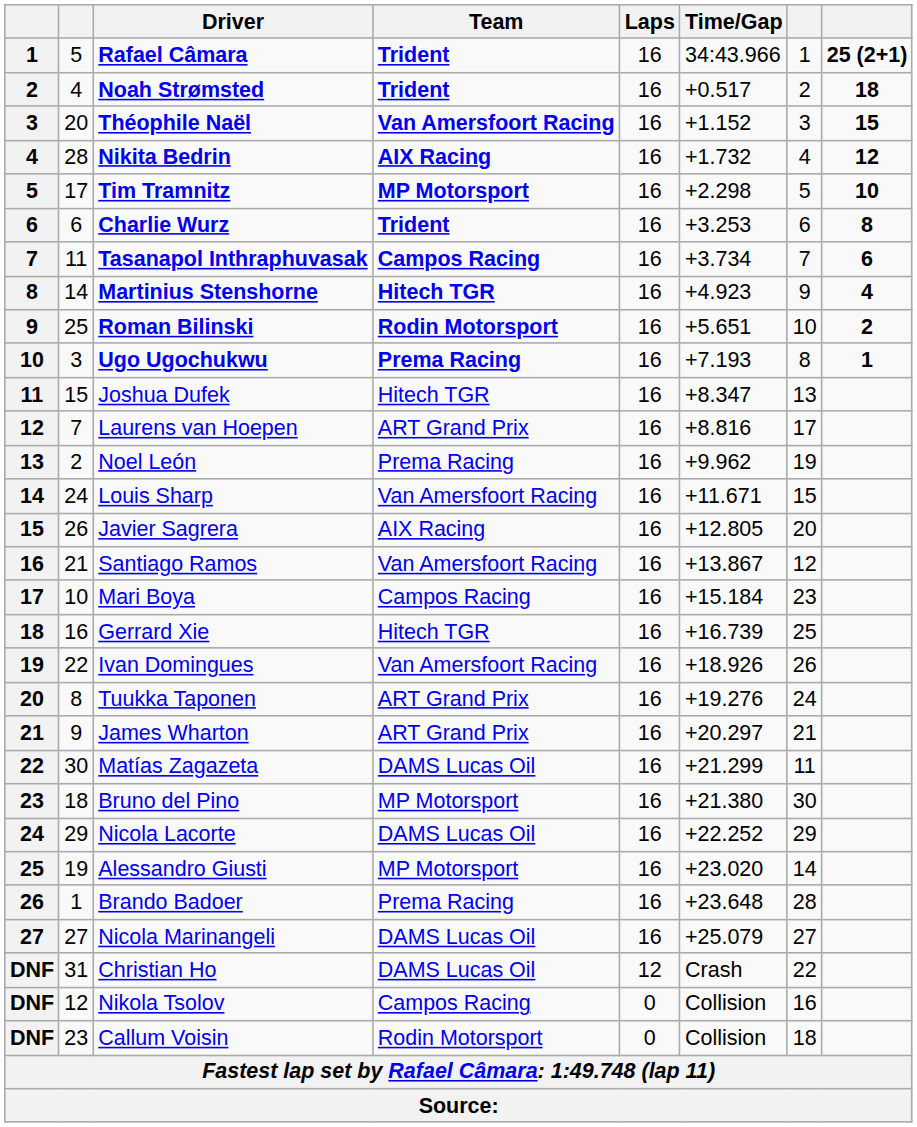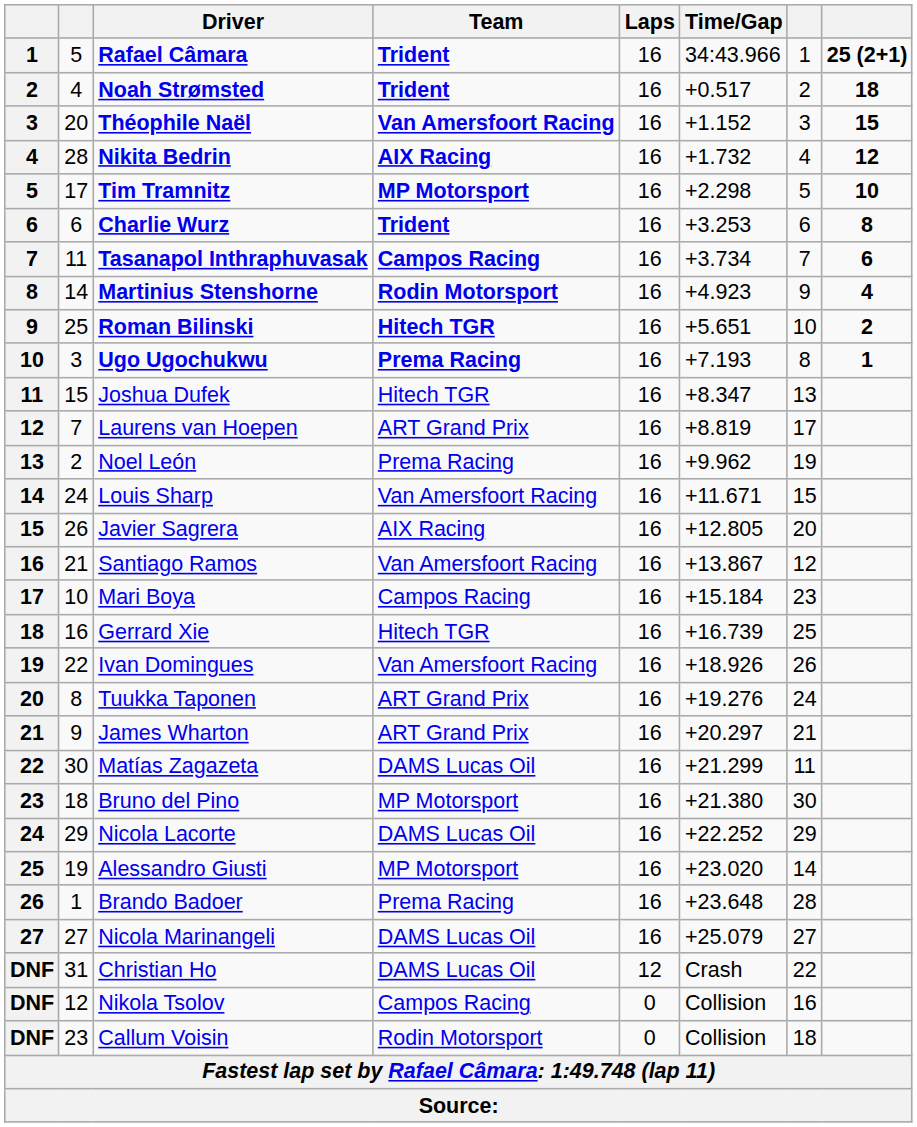Martinius Stenshorne | Team: Hitech TGR -> Rodin Motorsport
Roman Bilinski | Team: Rodin Motorsport -> Hitech TGR
Laurens van Hoepen | Time/Gap: +8.816 -> +8.819
